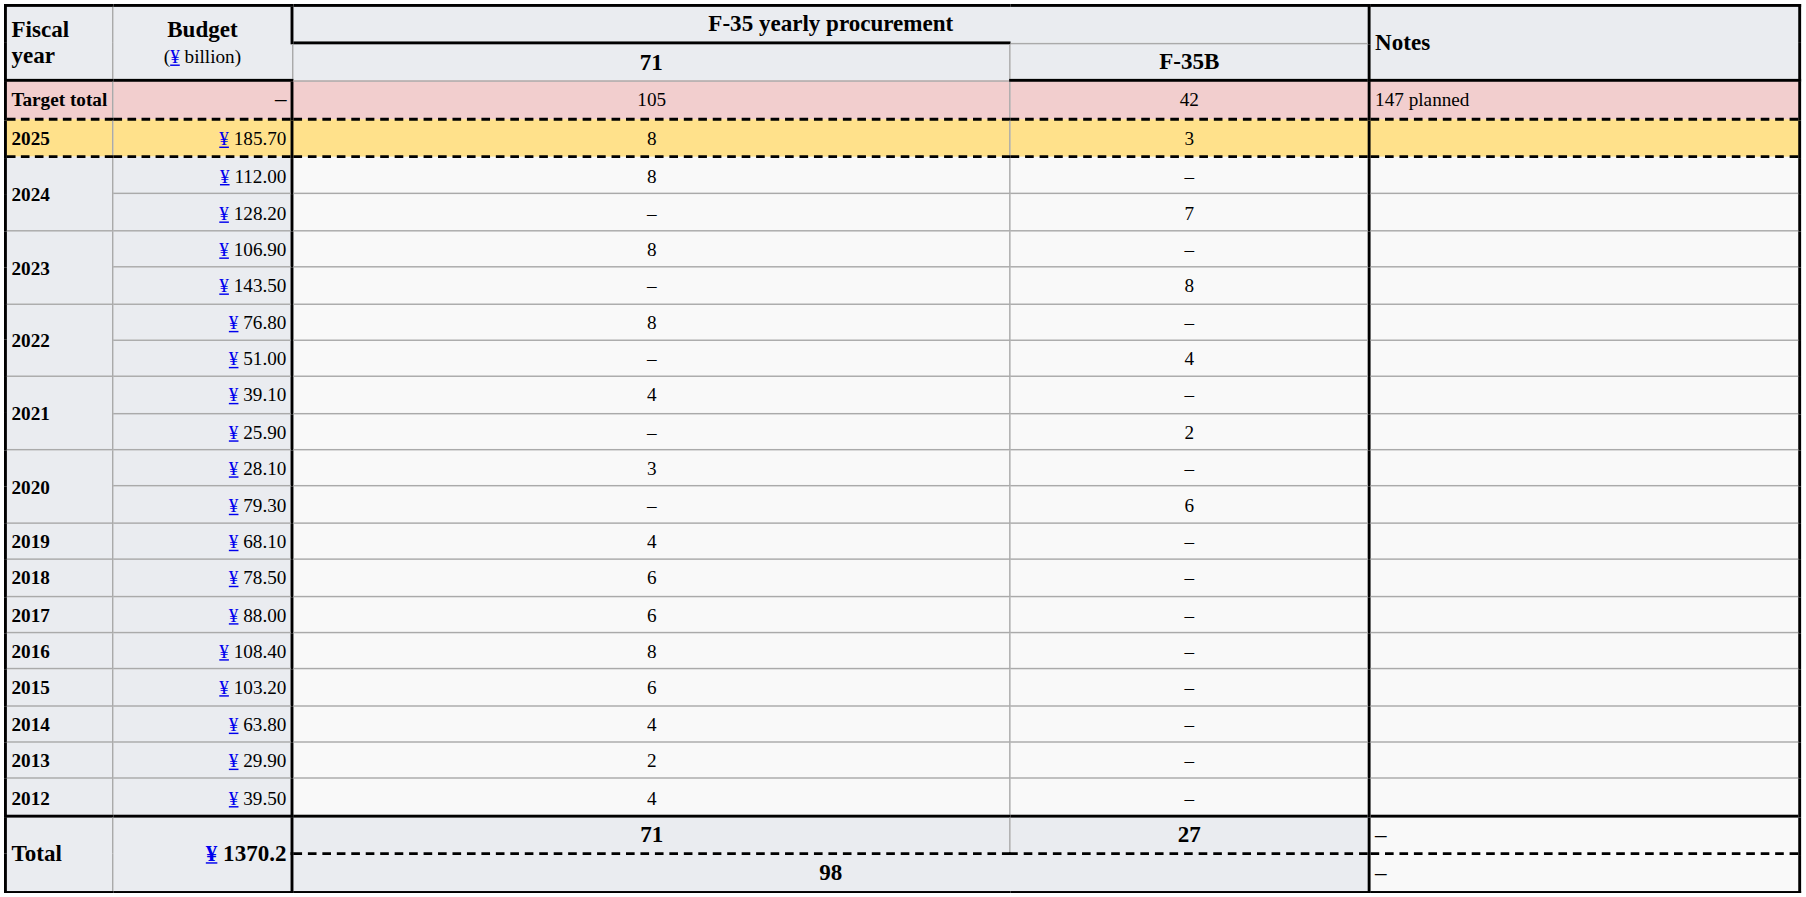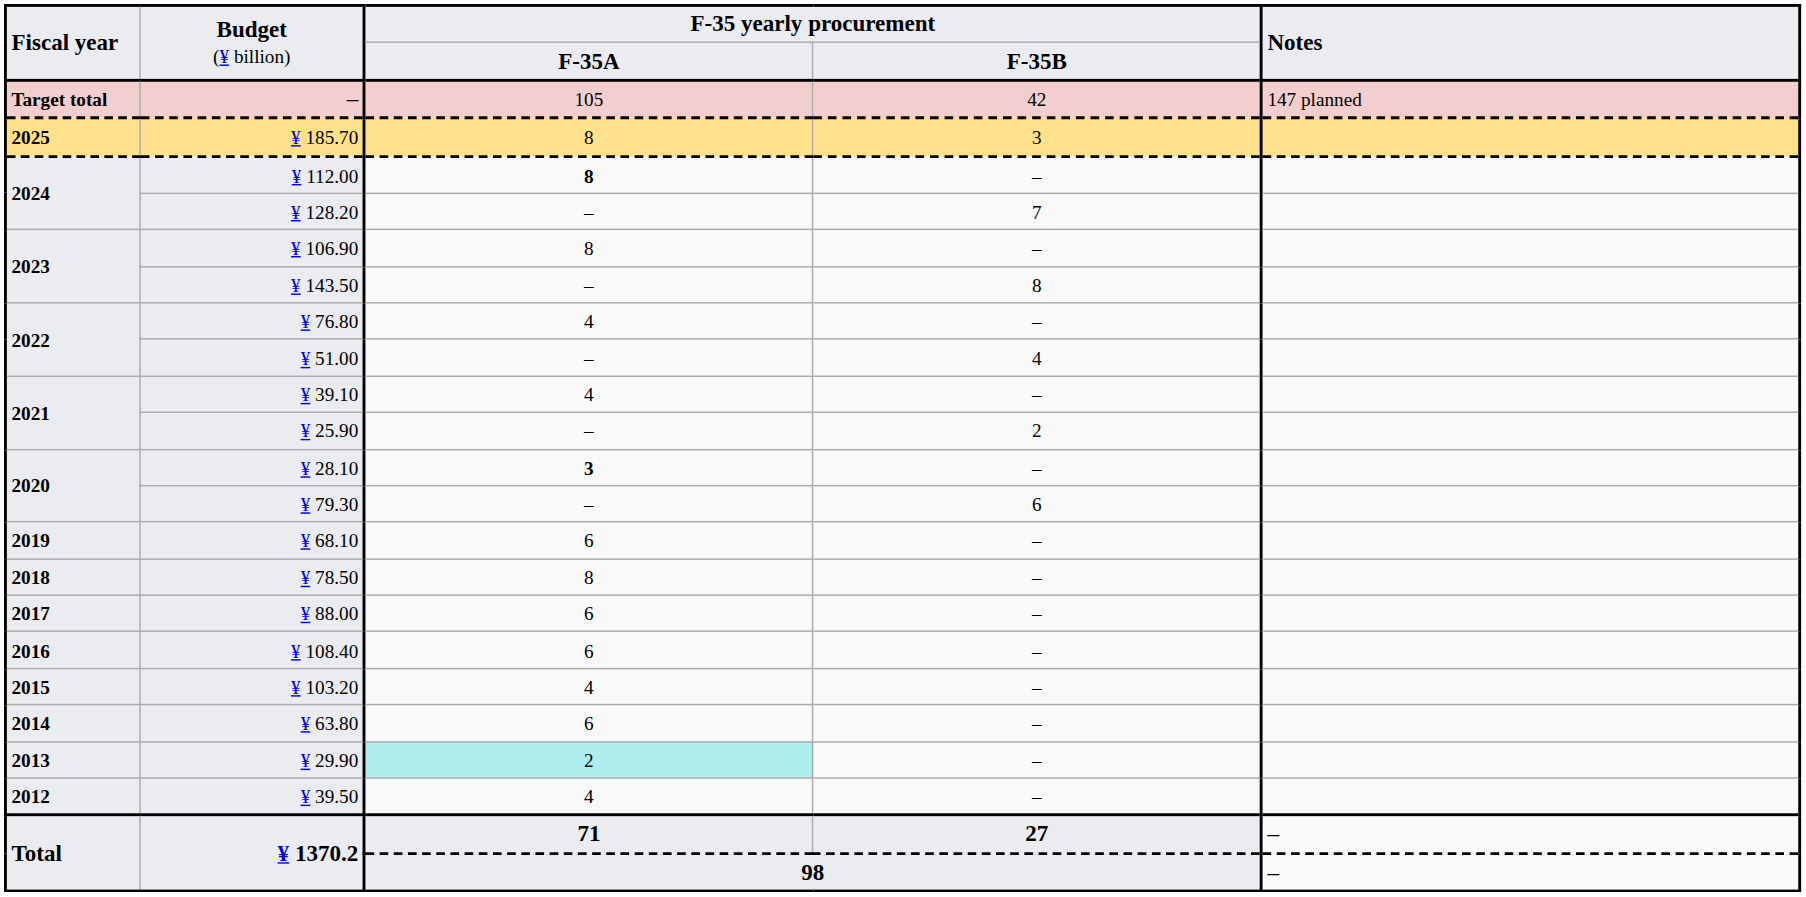Budget (¥ billion) / F-35B | column 3: 71 -> F-35A
¥ 112.00 | column 3: normal -> bold
¥ 76.80 | column 3: 8 -> 4
¥ 28.10 | column 3: normal -> bold
¥ 68.10 | column 3: 4 -> 6
¥ 78.50 | column 3: 6 -> 8
¥ 108.40 | column 3: 8 -> 6
¥ 103.20 | column 3: 6 -> 4
¥ 63.80 | column 3: 4 -> 6
¥ 29.90 | column 3: no background -> paleturquoise background
